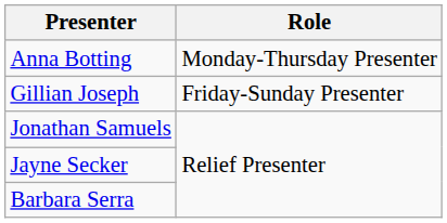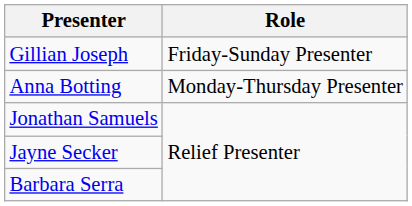rows swapped: Anna Botting <-> Gillian Joseph
